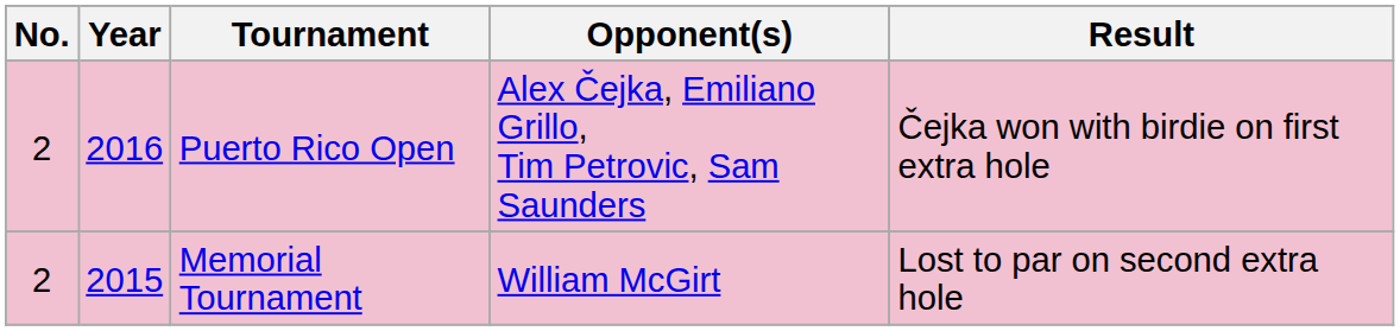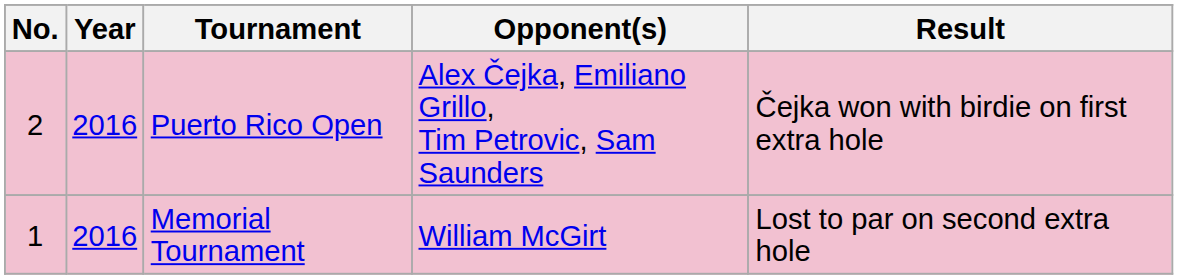Memorial Tournament | No.: 2 -> 1
Memorial Tournament | Year: 2015 -> 2016
